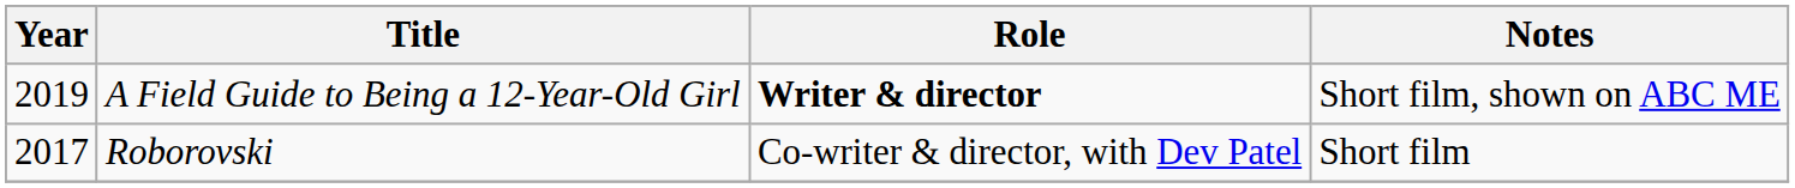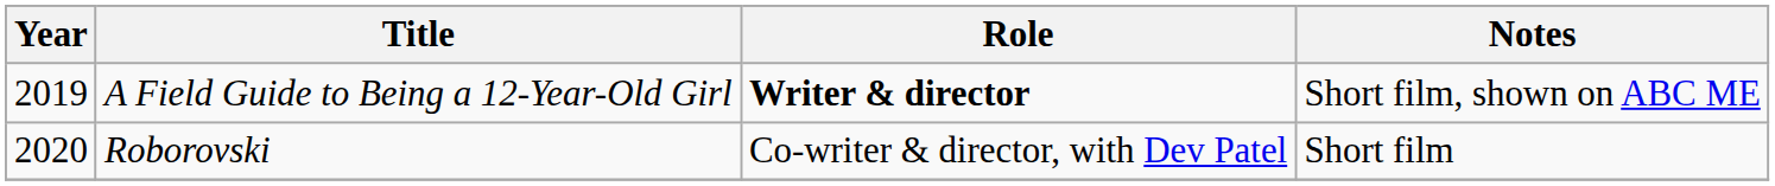Roborovski | Year: 2017 -> 2020
